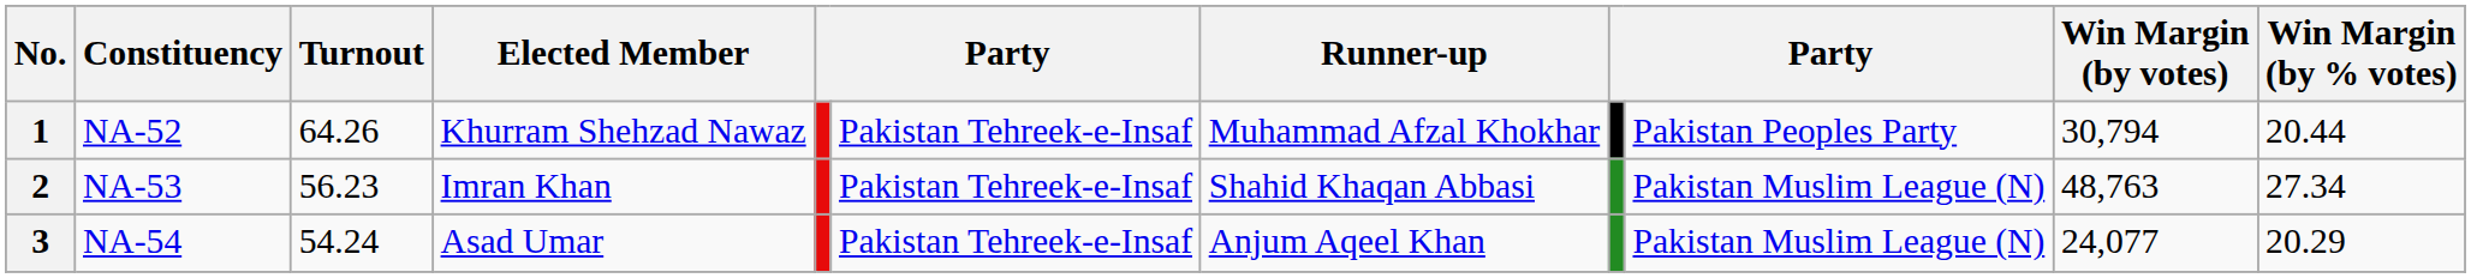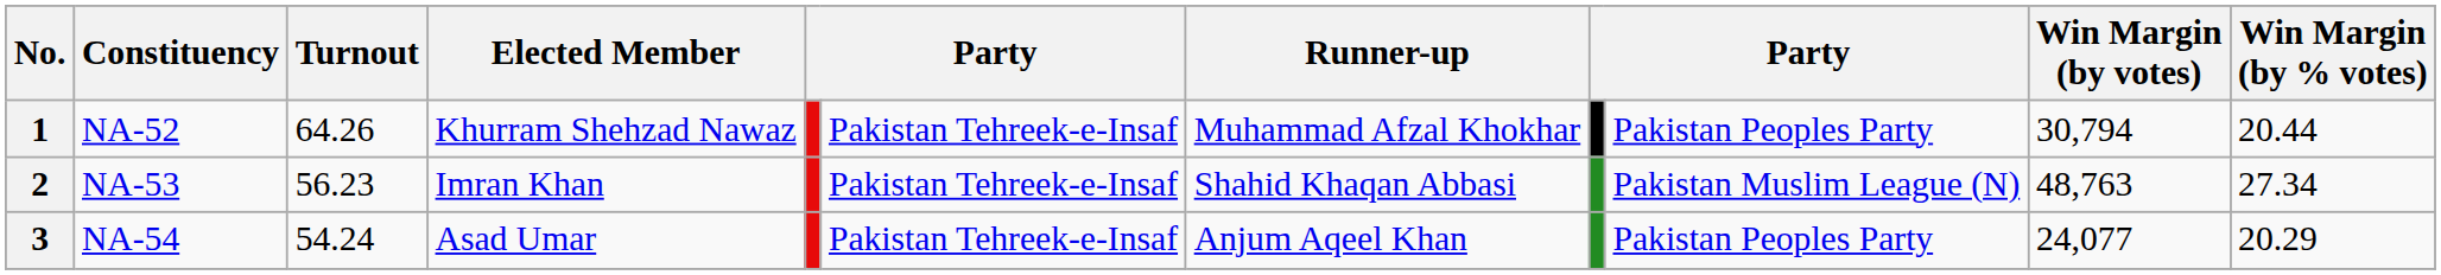3 | column 9: Pakistan Muslim League (N) -> Pakistan Peoples Party
